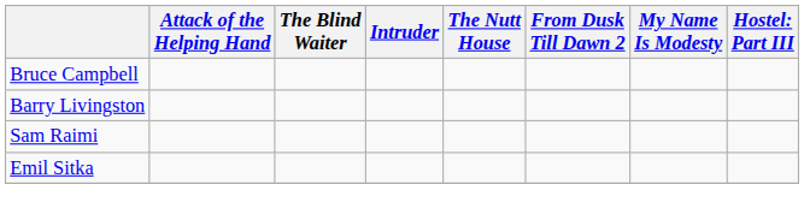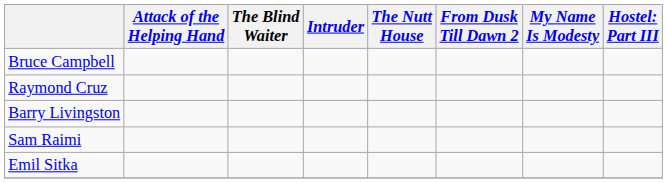+ row: Raymond Cruz
